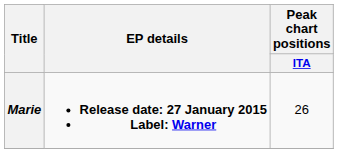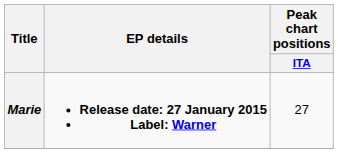Marie | Peak chart positions / ITA: 26 -> 27
